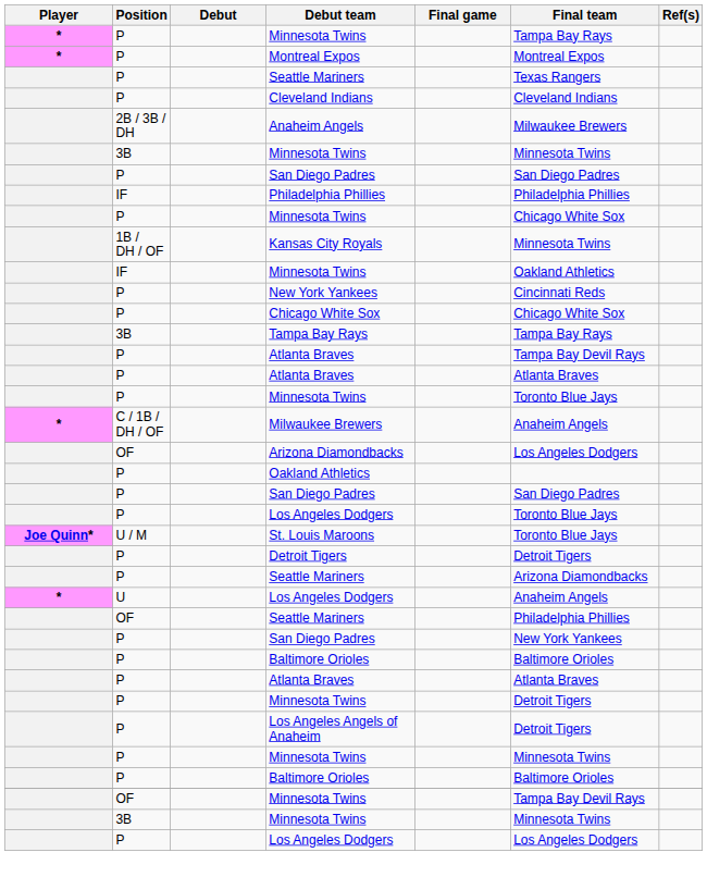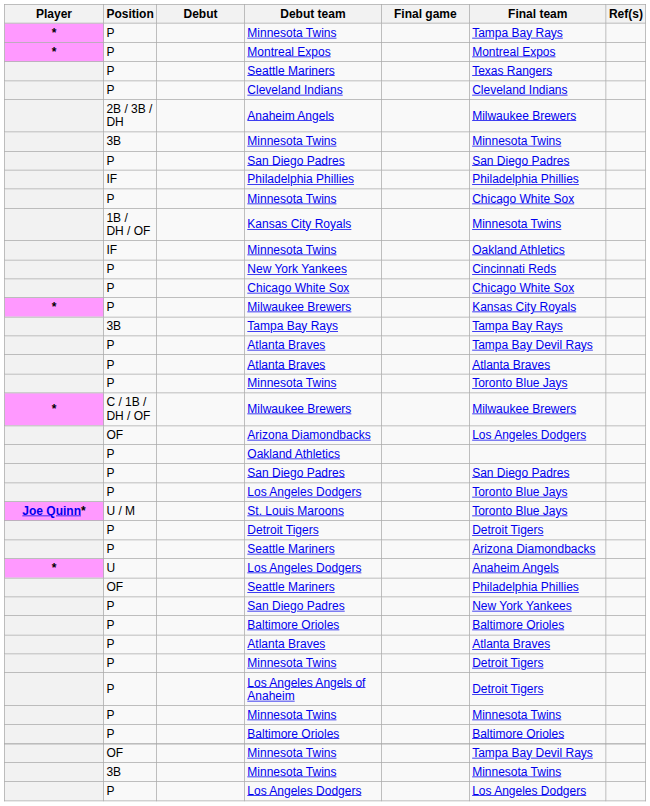+ row: * | P | Milwaukee Brewers | Kansas City Royals
C / 1B / DH / OF / Milwaukee Brewers | Final team: Anaheim Angels -> Milwaukee Brewers
